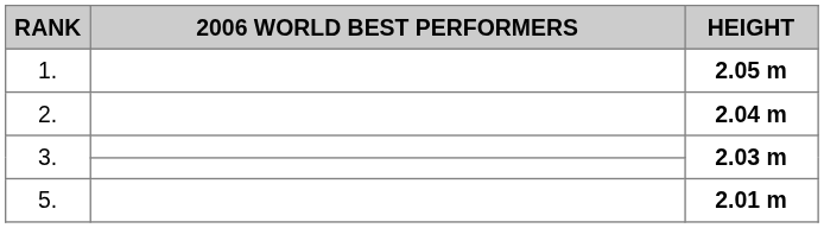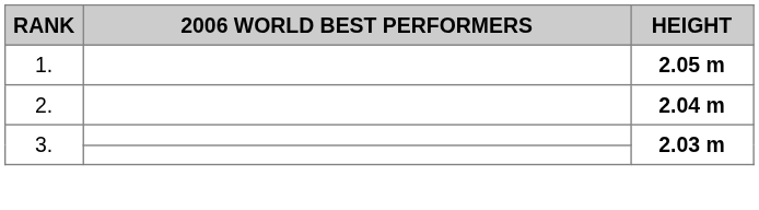- row: 5. | 2.01 m
